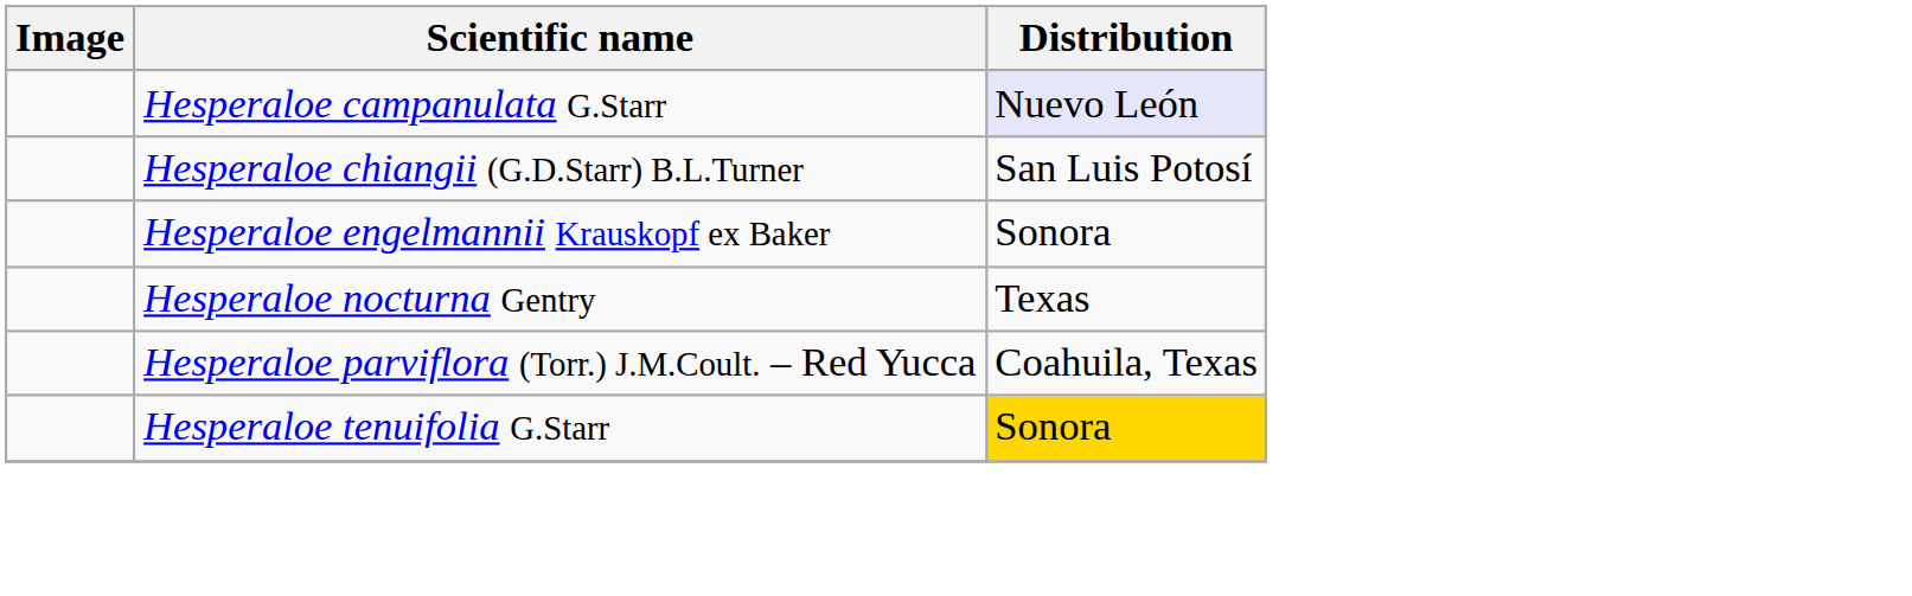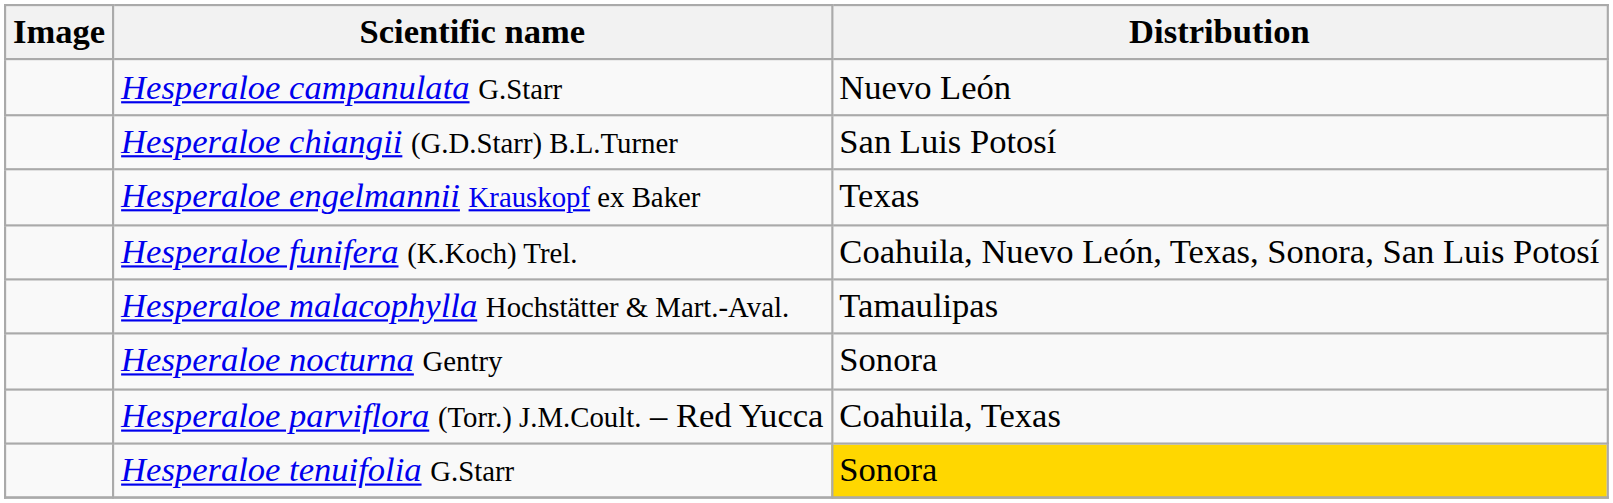Hesperaloe campanulata G.Starr | Distribution: lavender background -> no background
Hesperaloe engelmannii Krauskopf ex Baker | Distribution: Sonora -> Texas
+ row: Hesperaloe funifera (K.Koch) Trel. | Coahuila, Nuevo León, Texas, Sonora, San Luis Potosí
+ row: Hesperaloe malacophylla Hochstätter & Mart.-Aval. | Tamaulipas
Hesperaloe nocturna Gentry | Distribution: Texas -> Sonora
